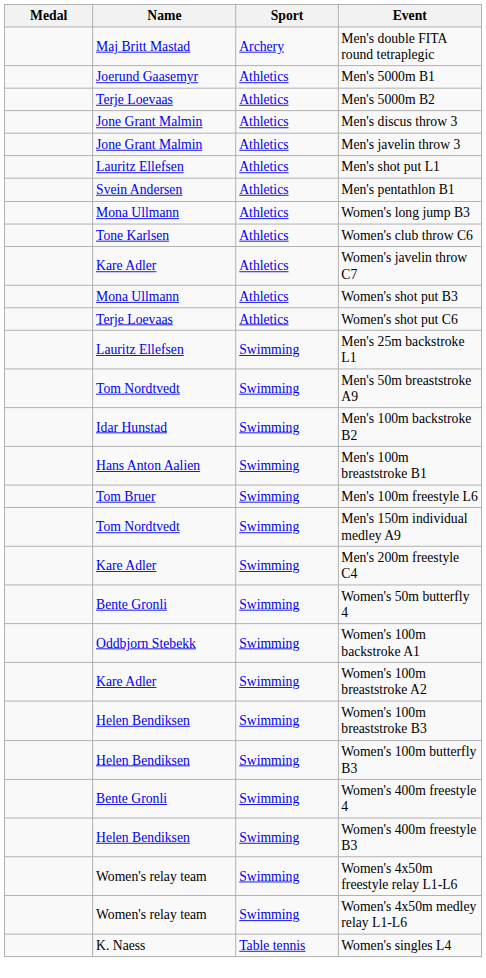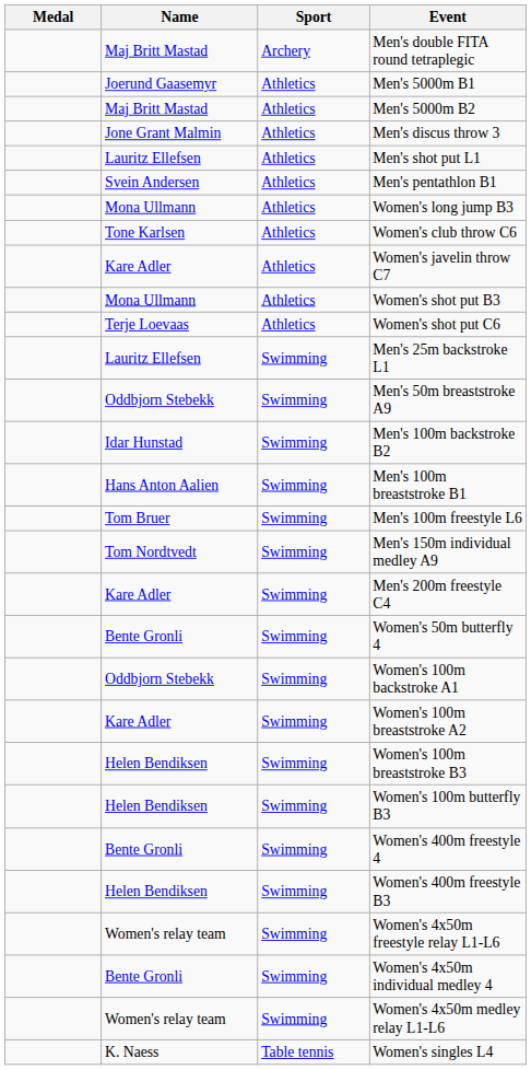Men's 5000m B2 | Name: Terje Loevaas -> Maj Britt Mastad
- row: Jone Grant Malmin | Athletics | Men's javelin throw 3
Men's 50m breaststroke A9 | Name: Tom Nordtvedt -> Oddbjorn Stebekk
+ row: Bente Gronli | Swimming | Women's 4x50m individual medley 4
